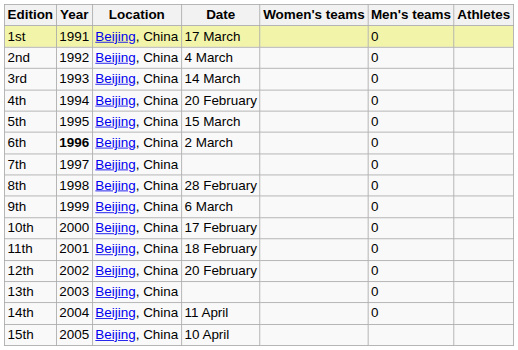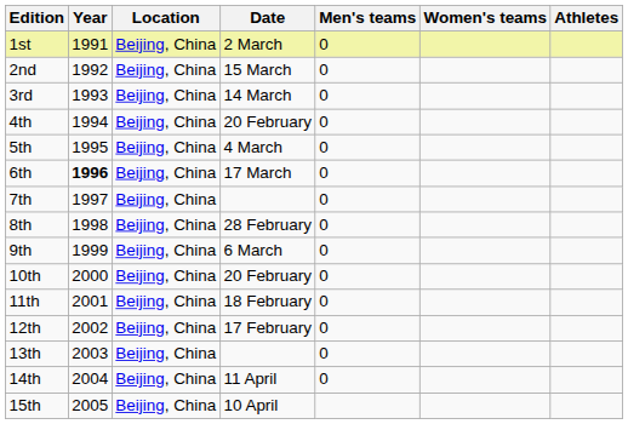columns swapped: Men's teams <-> Women's teams
1st | Date: 17 March -> 2 March
2nd | Date: 4 March -> 15 March
5th | Date: 15 March -> 4 March
6th | Date: 2 March -> 17 March
10th | Date: 17 February -> 20 February
12th | Date: 20 February -> 17 February
